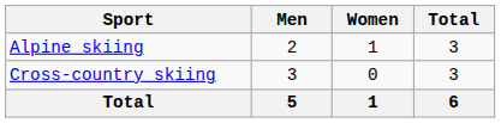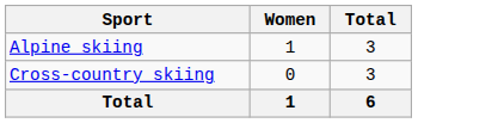- column: Men | 2 | 3 | 5
